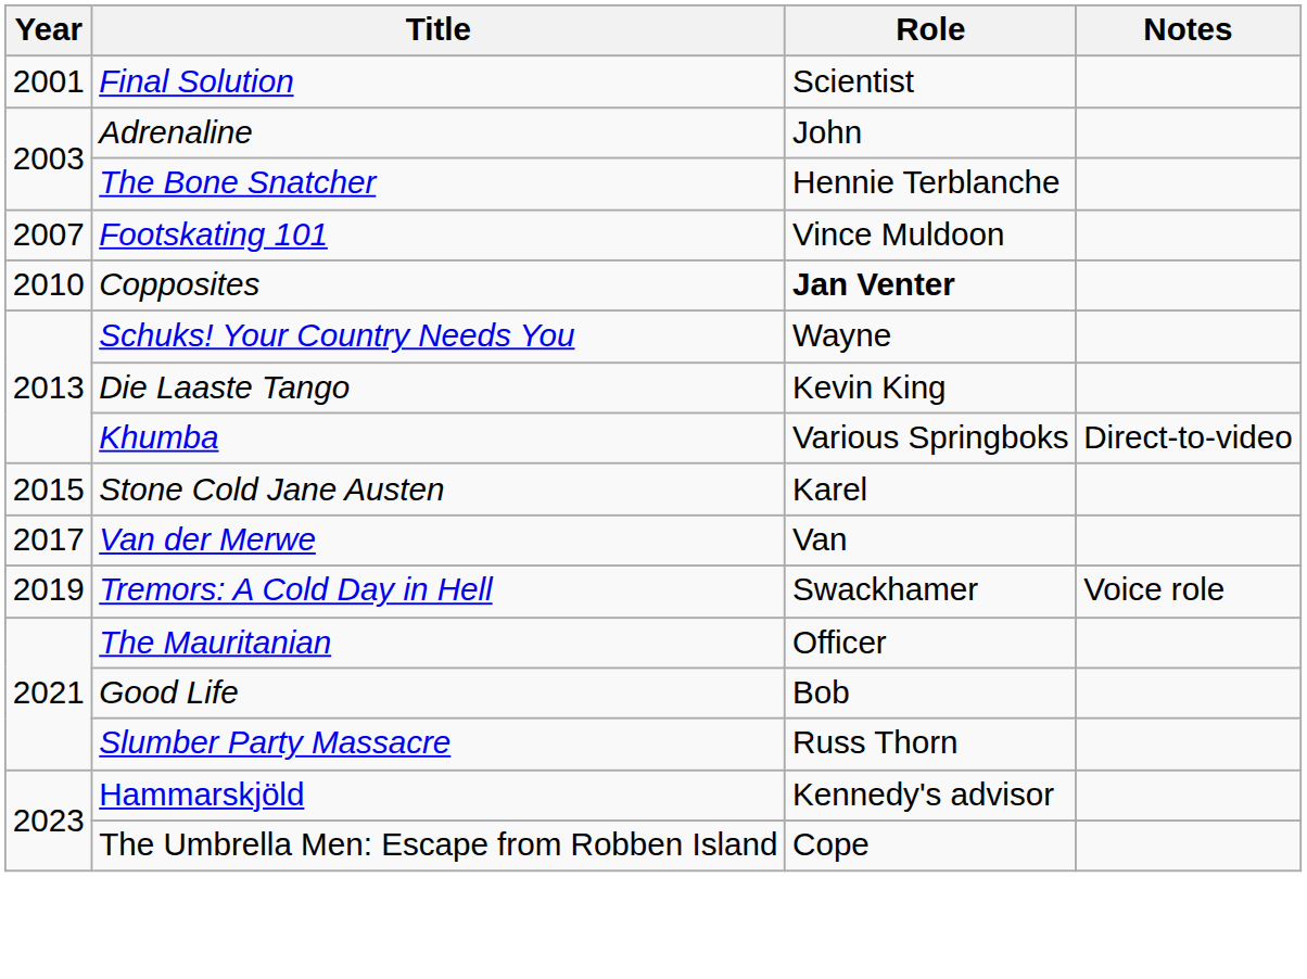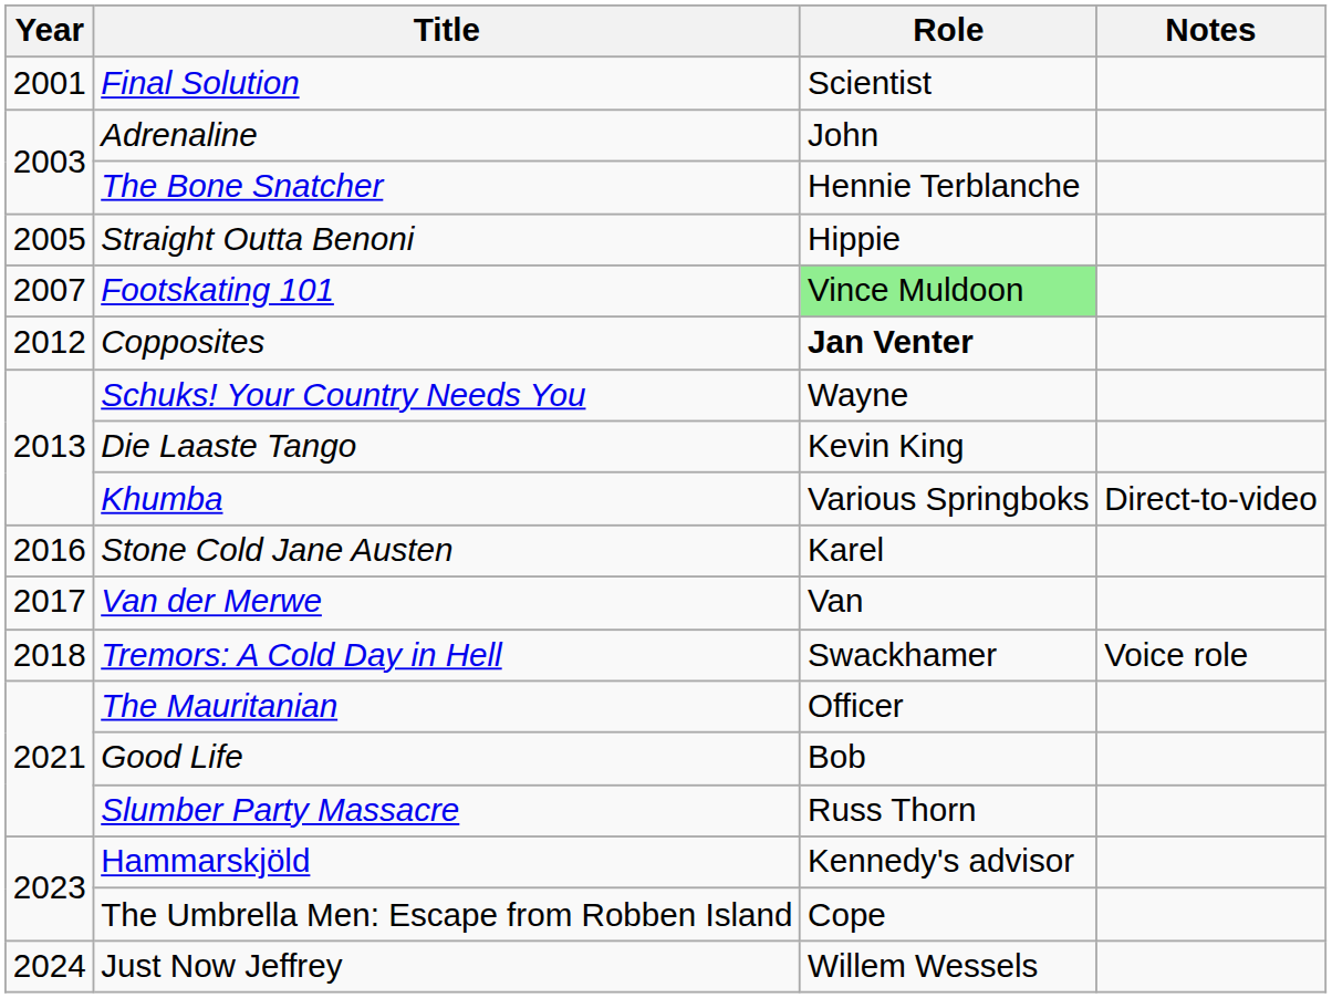+ row: 2005 | Straight Outta Benoni | Hippie
Footskating 101 | Role: no background -> lightgreen background
Copposites | Year: 2010 -> 2012
Stone Cold Jane Austen | Year: 2015 -> 2016
Tremors: A Cold Day in Hell | Year: 2019 -> 2018
+ row: 2024 | Just Now Jeffrey | Willem Wessels
